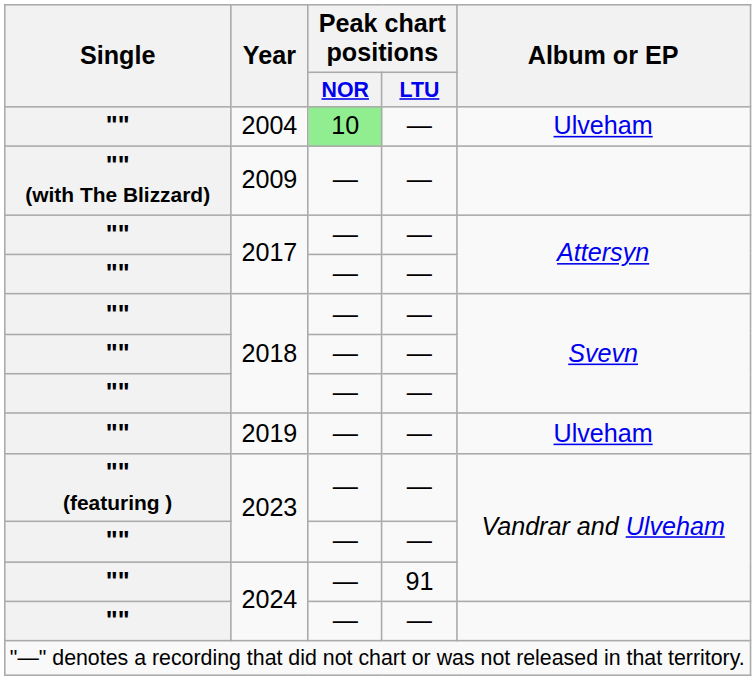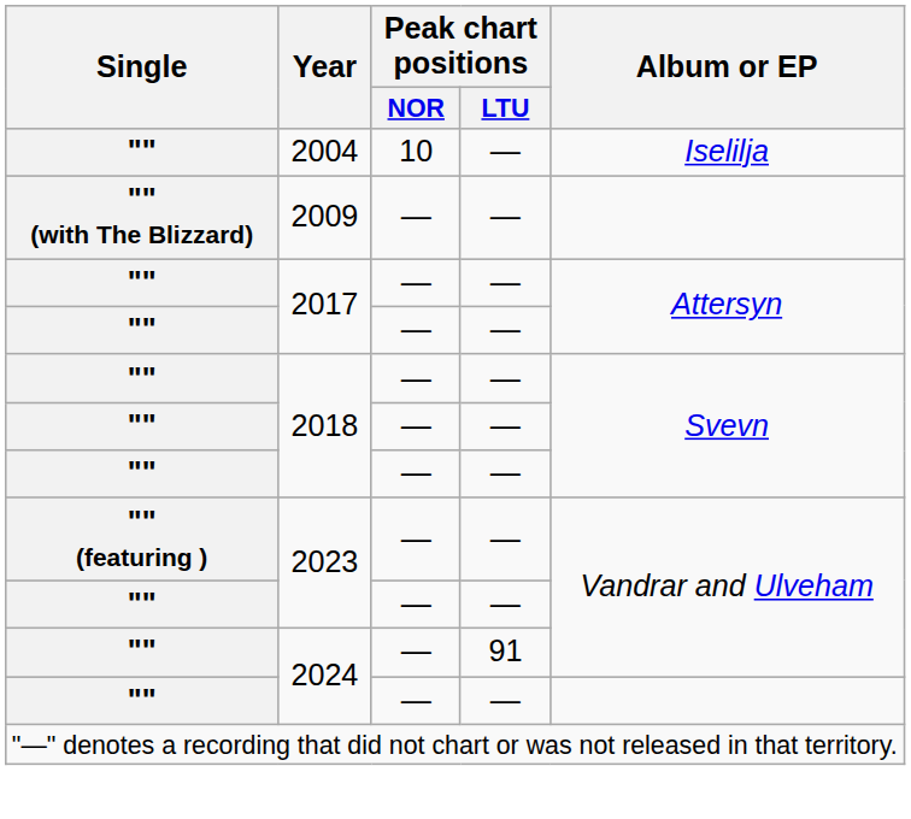2004 | Peak chart positions / NOR: lightgreen background -> no background
2004 | Album or EP: Ulveham -> Iselilja
- row: "" | 2019 | — | — | Ulveham
